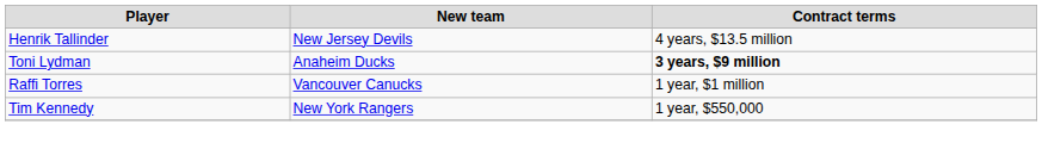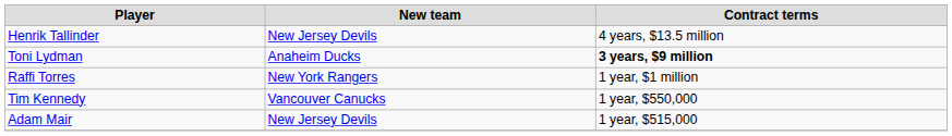Raffi Torres | New team: Vancouver Canucks -> New York Rangers
Tim Kennedy | New team: New York Rangers -> Vancouver Canucks
+ row: Adam Mair | New Jersey Devils | 1 year, $515,000
